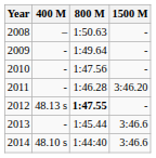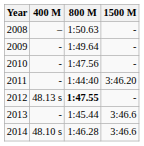2011 | 800 M: 1:46.28 -> 1:44:40
2014 | 800 M: 1:44:40 -> 1:46.28
